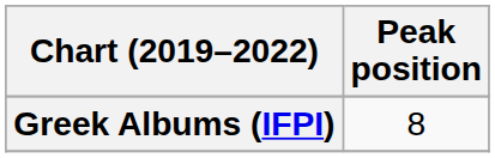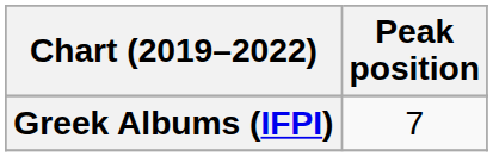Greek Albums (IFPI) | Peak position: 8 -> 7
